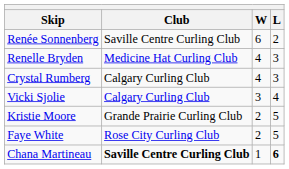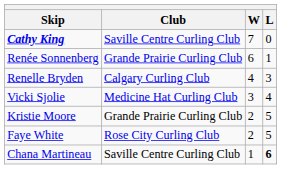+ row: Cathy King | Saville Centre Curling Club | 7 | 0
Renée Sonnenberg | Club: Saville Centre Curling Club -> Grande Prairie Curling Club
Renée Sonnenberg | L: 2 -> 1
Renelle Bryden | Club: Medicine Hat Curling Club -> Calgary Curling Club
- row: Crystal Rumberg | Calgary Curling Club | 4 | 3
Vicki Sjolie | Club: Calgary Curling Club -> Medicine Hat Curling Club
Chana Martineau | Club: bold -> normal
